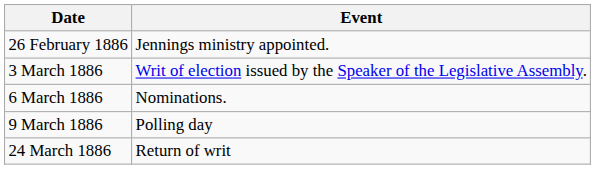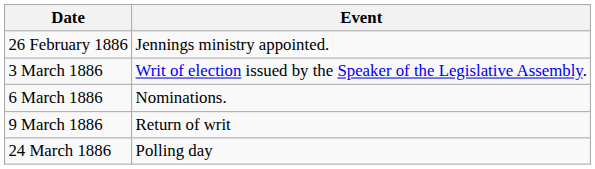9 March 1886 | Event: Polling day -> Return of writ
24 March 1886 | Event: Return of writ -> Polling day
